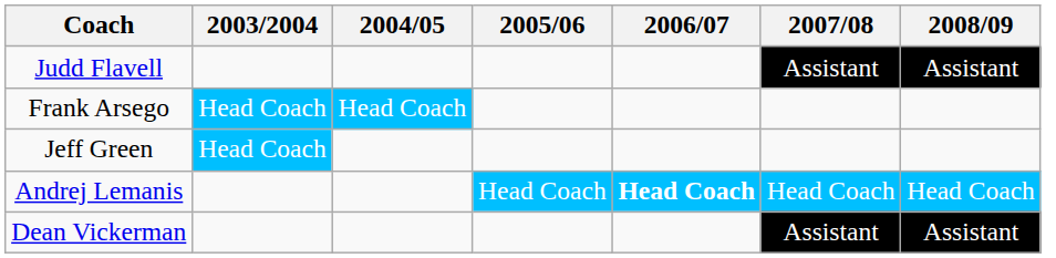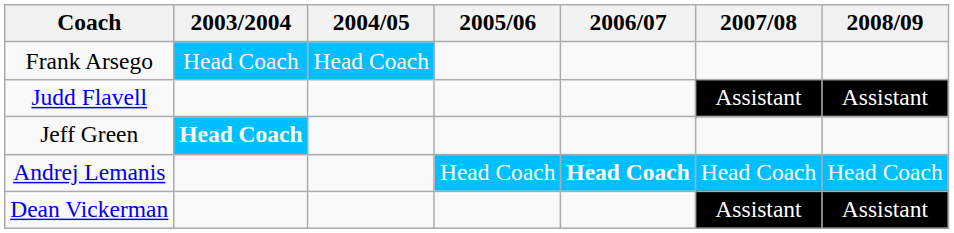rows swapped: Frank Arsego <-> Judd Flavell
Jeff Green | 2003/2004: normal -> bold
